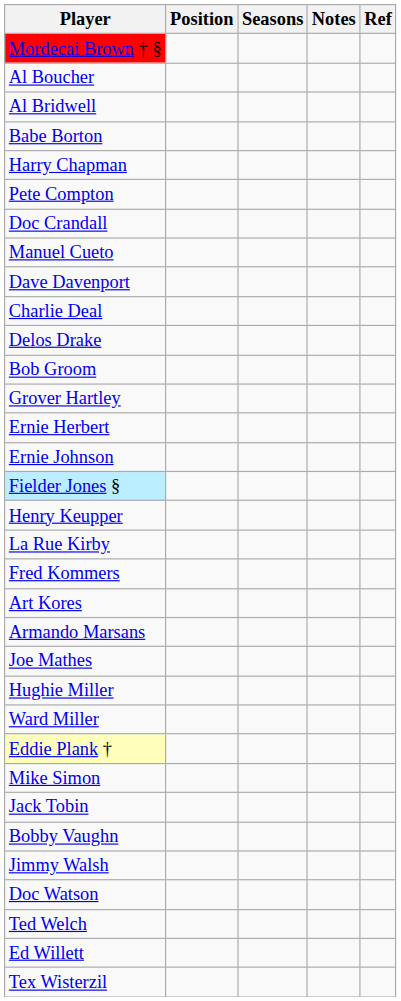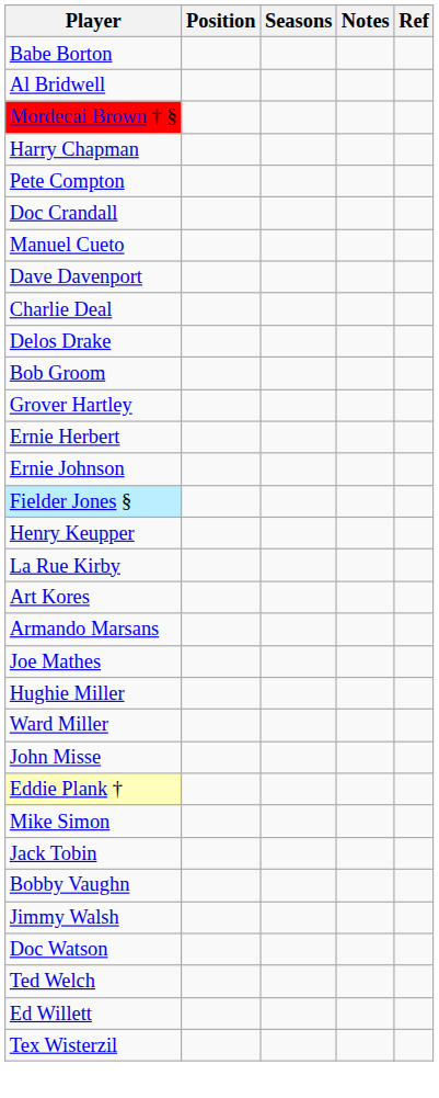rows swapped: Babe Borton <-> Mordecai Brown † §
- row: Al Boucher
- row: Fred Kommers
+ row: John Misse
